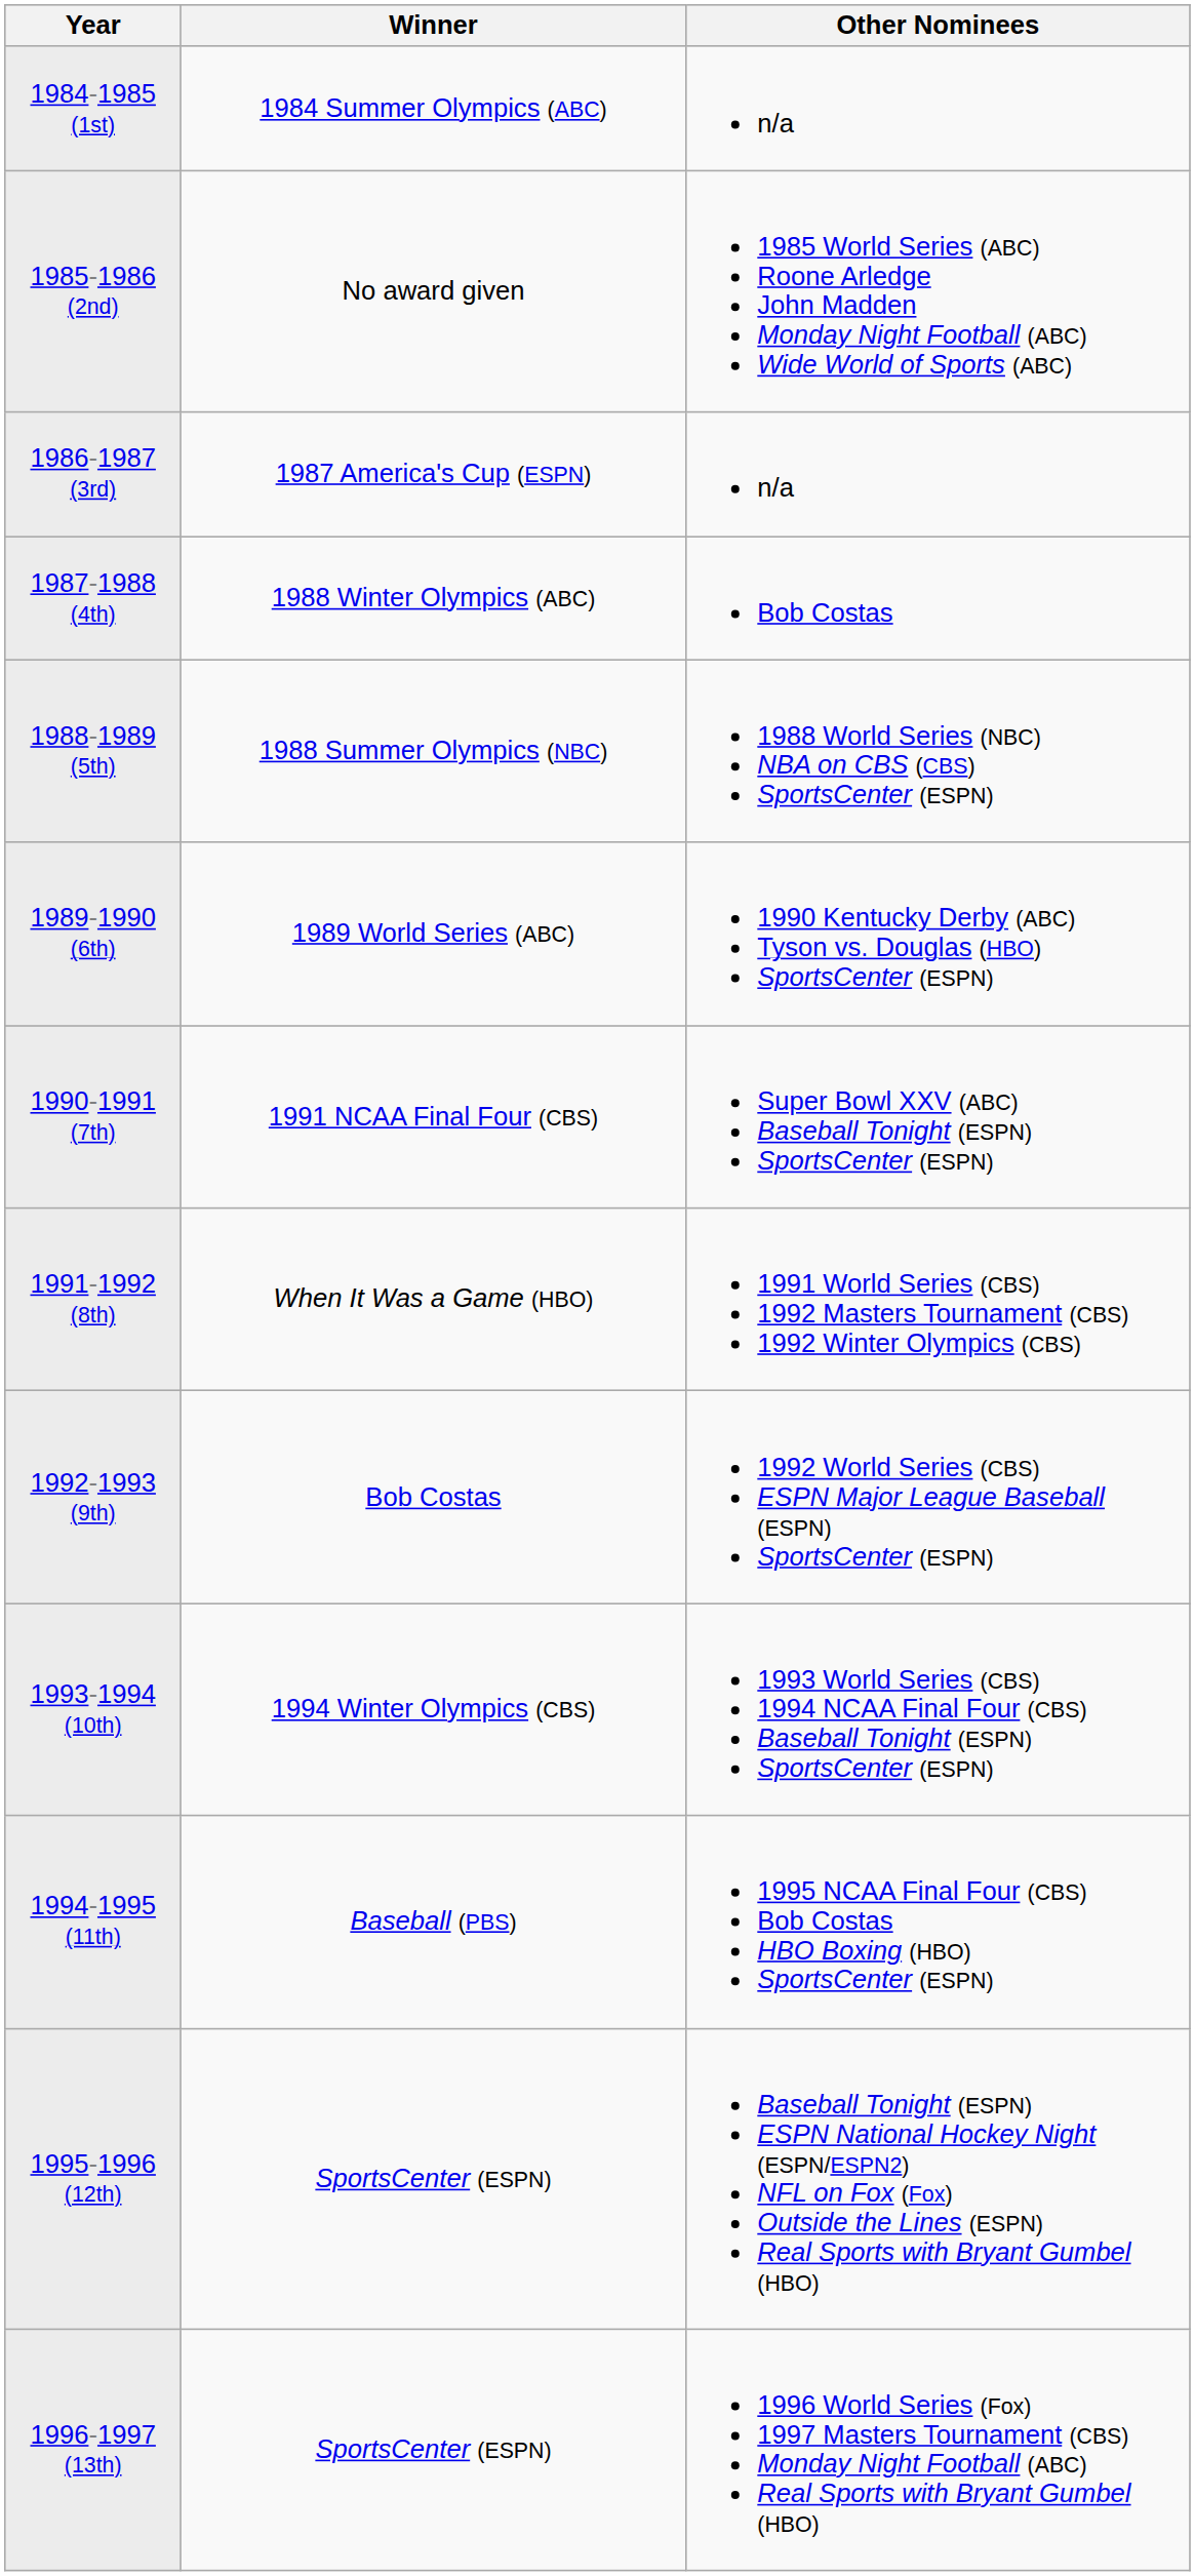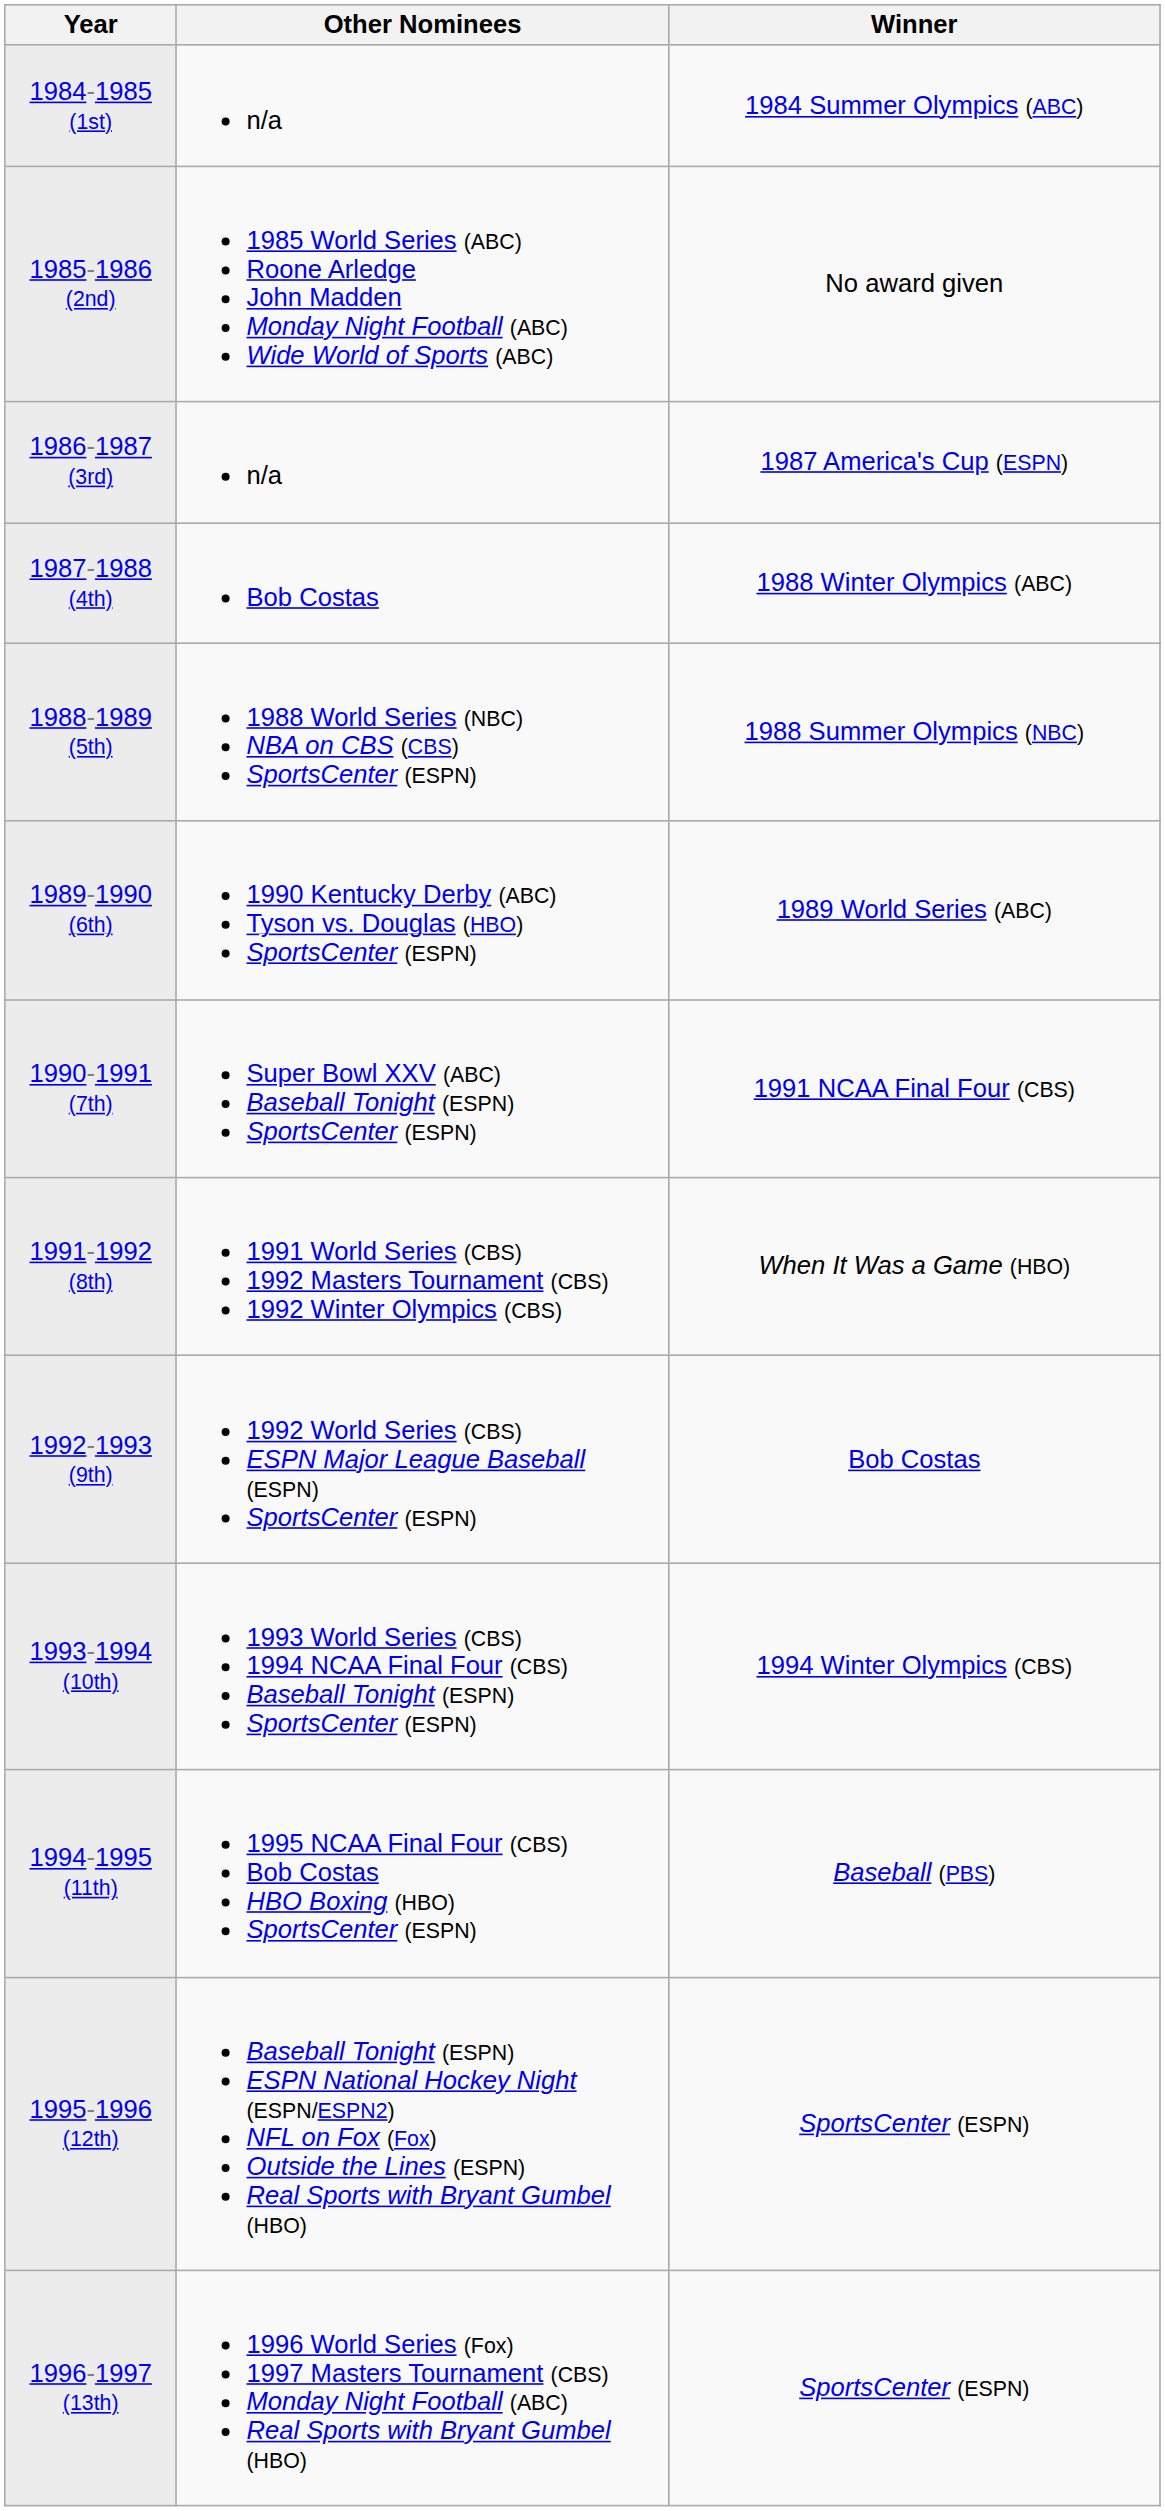columns swapped: Winner <-> Other Nominees
